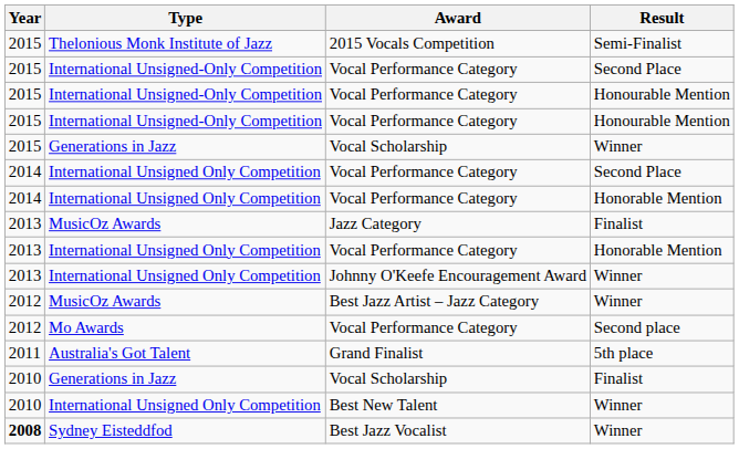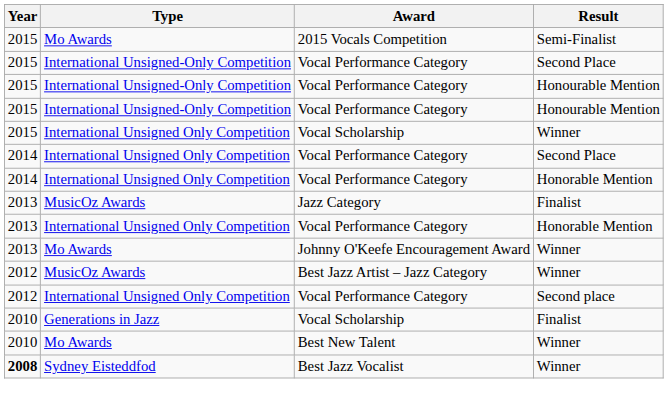2015 Vocals Competition | Type: Thelonious Monk Institute of Jazz -> Mo Awards
Vocal Scholarship / Winner | Type: Generations in Jazz -> International Unsigned Only Competition
Johnny O'Keefe Encouragement Award | Type: International Unsigned Only Competition -> Mo Awards
Vocal Performance Category / Second place | Type: Mo Awards -> International Unsigned Only Competition
- row: 2011 | Australia's Got Talent | Grand Finalist | 5th place
Best New Talent | Type: International Unsigned Only Competition -> Mo Awards
